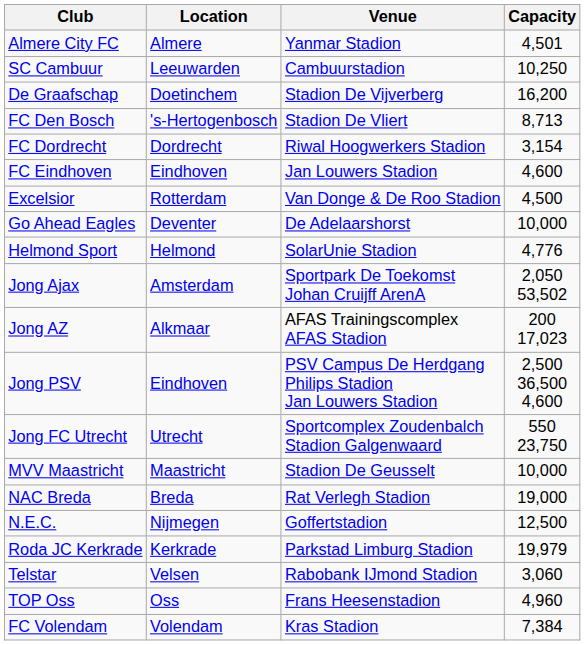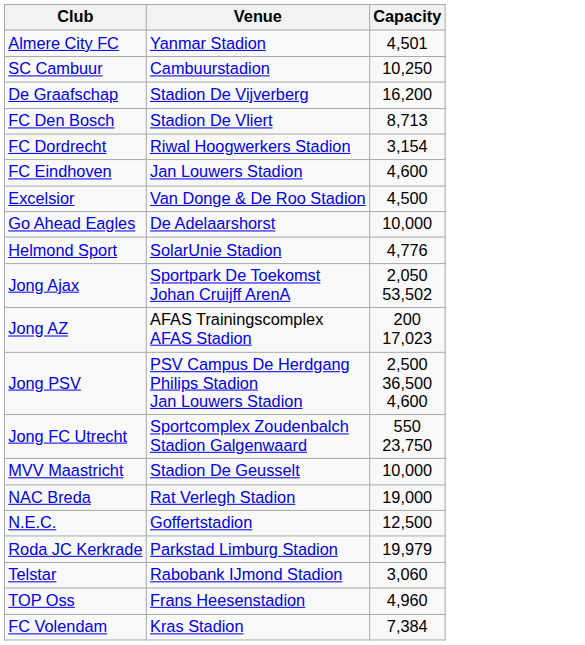- column: Location | Almere | Leeuwarden | Doetinchem | 's-Hertogenbosch | Dordrecht | Eindhoven | Rotterdam | Deventer | Helmond | Amsterdam | Alkmaar | Eindhoven | Utrecht | Maastricht | Breda | Nijmegen | Kerkrade | Velsen | Oss | Volendam
